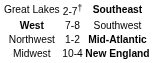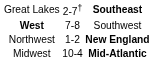Northwest | column 3: Mid-Atlantic -> New England
Midwest | column 3: New England -> Mid-Atlantic
